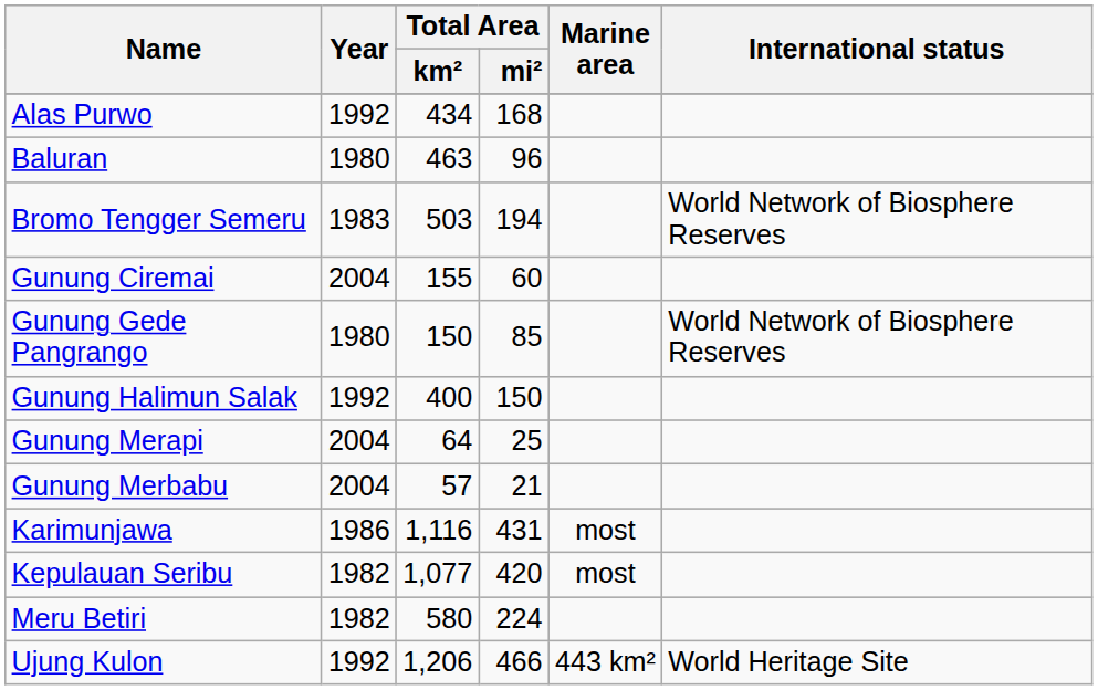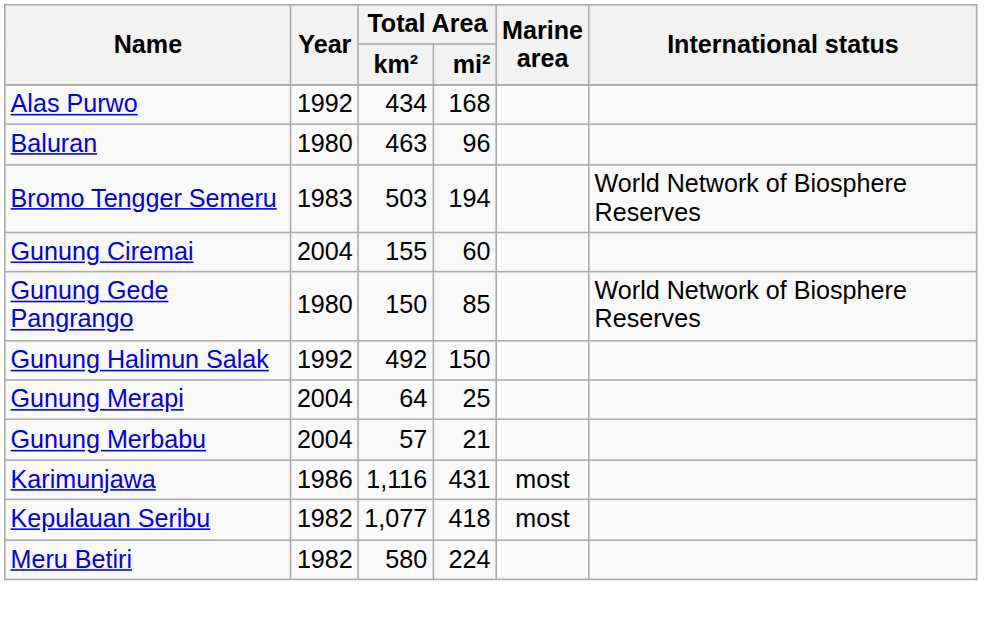Gunung Halimun Salak | Total Area / km²: 400 -> 492
Kepulauan Seribu | Total Area / mi²: 420 -> 418
- row: Ujung Kulon | 1992 | 1,206 | 466 | 443 km² | World Heritage Site
